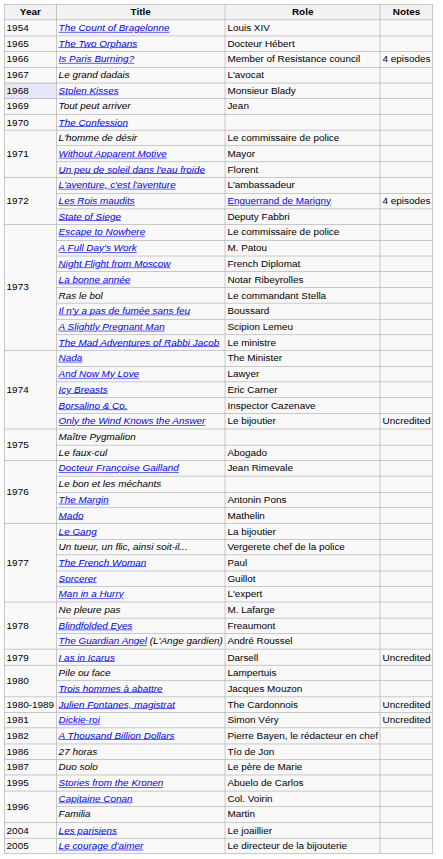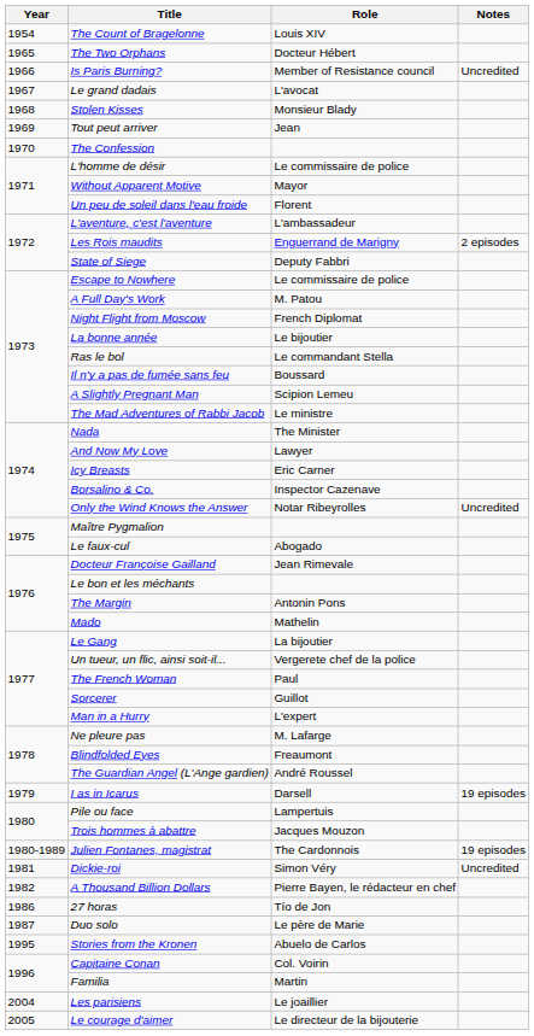Is Paris Burning? | Notes: 4 episodes -> Uncredited
Stolen Kisses | Year: lavender background -> no background
Les Rois maudits | Notes: 4 episodes -> 2 episodes
La bonne année | Role: Notar Ribeyrolles -> Le bijoutier
Only the Wind Knows the Answer | Role: Le bijoutier -> Notar Ribeyrolles
I as in Icarus | Notes: Uncredited -> 19 episodes
Julien Fontanes, magistrat | Notes: Uncredited -> 19 episodes
